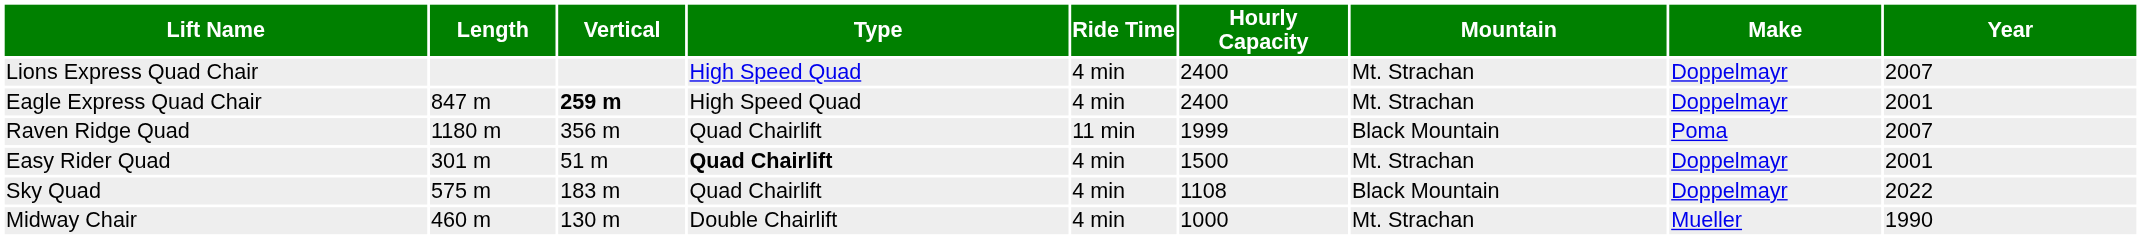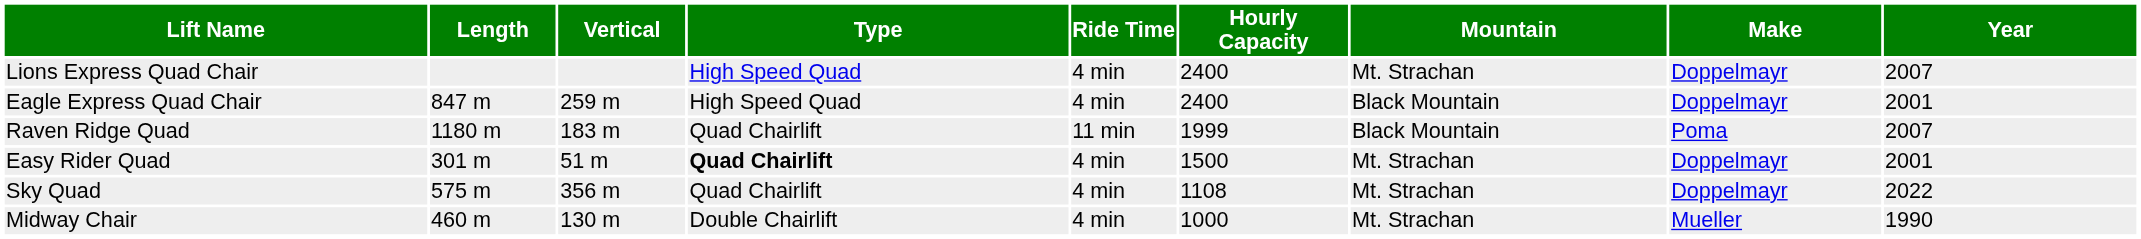Eagle Express Quad Chair | Vertical: bold -> normal
Eagle Express Quad Chair | Mountain: Mt. Strachan -> Black Mountain
Raven Ridge Quad | Vertical: 356 m -> 183 m
Sky Quad | Vertical: 183 m -> 356 m
Sky Quad | Mountain: Black Mountain -> Mt. Strachan
